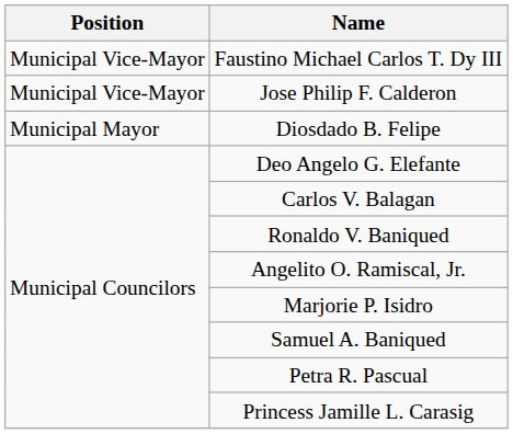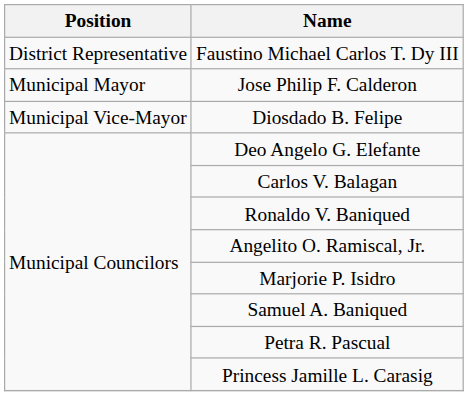Faustino Michael Carlos T. Dy III | Position: Municipal Vice-Mayor -> District Representative
Jose Philip F. Calderon | Position: Municipal Vice-Mayor -> Municipal Mayor
Diosdado B. Felipe | Position: Municipal Mayor -> Municipal Vice-Mayor
